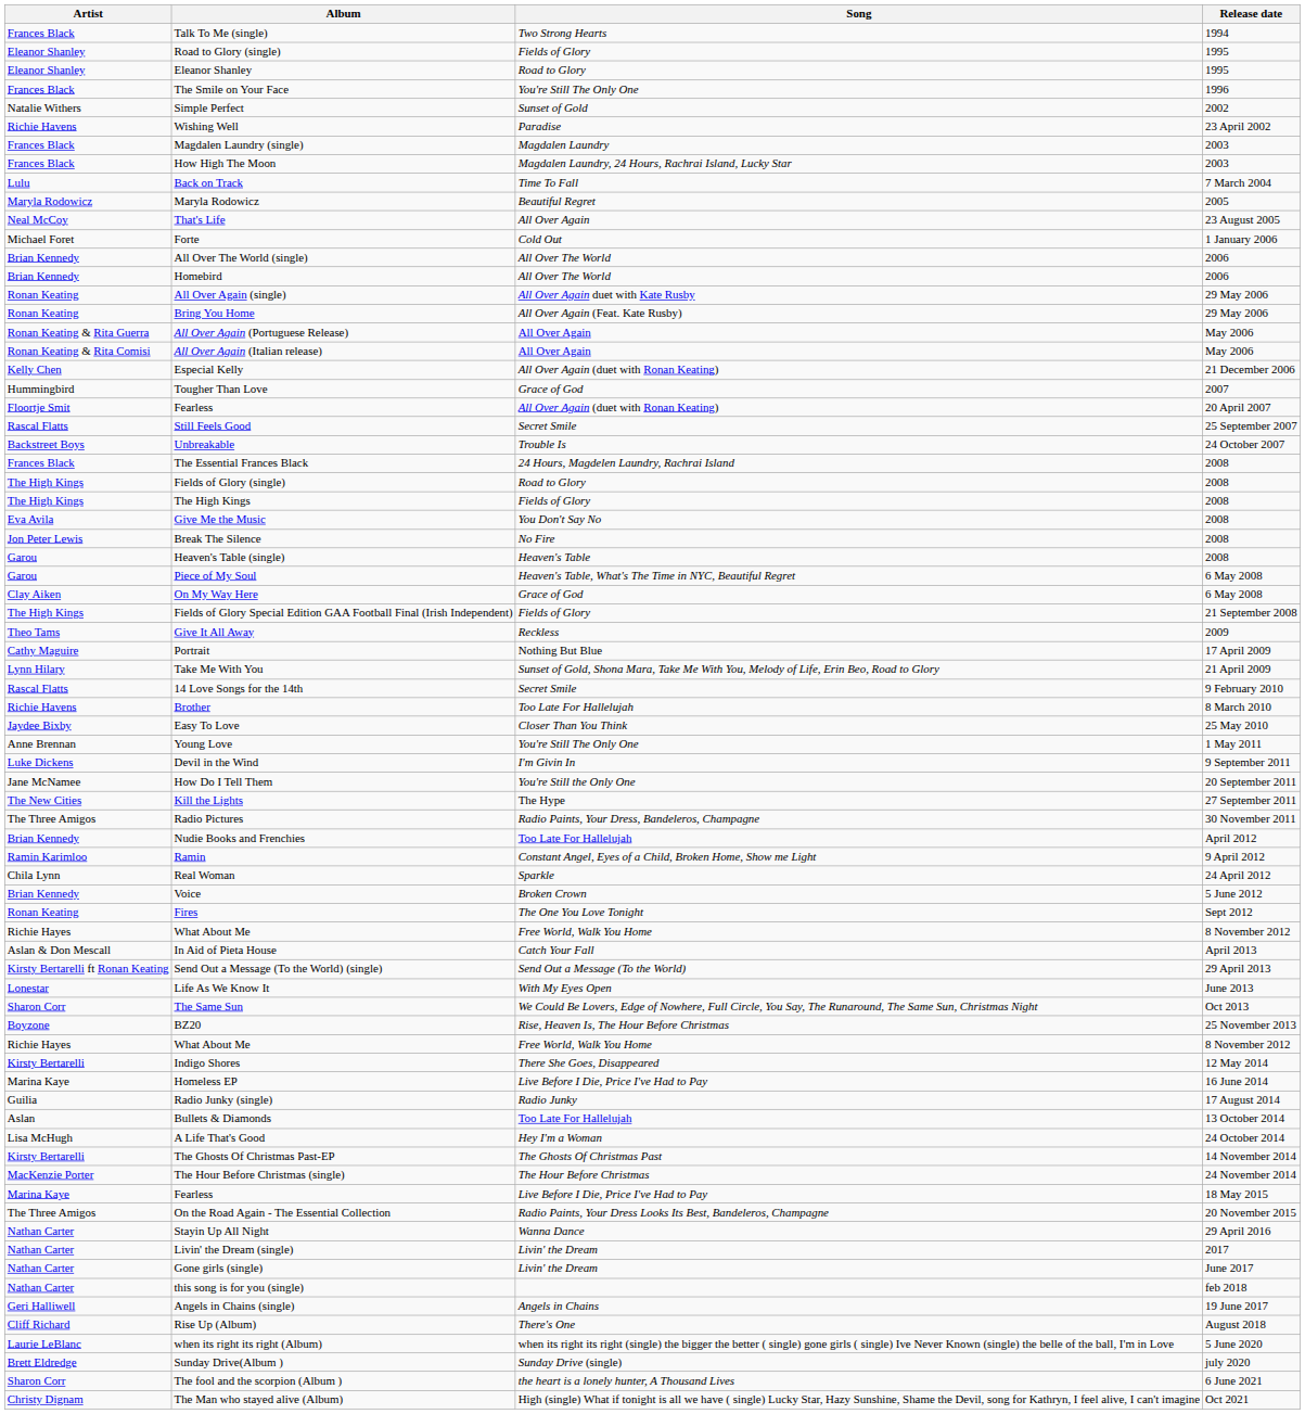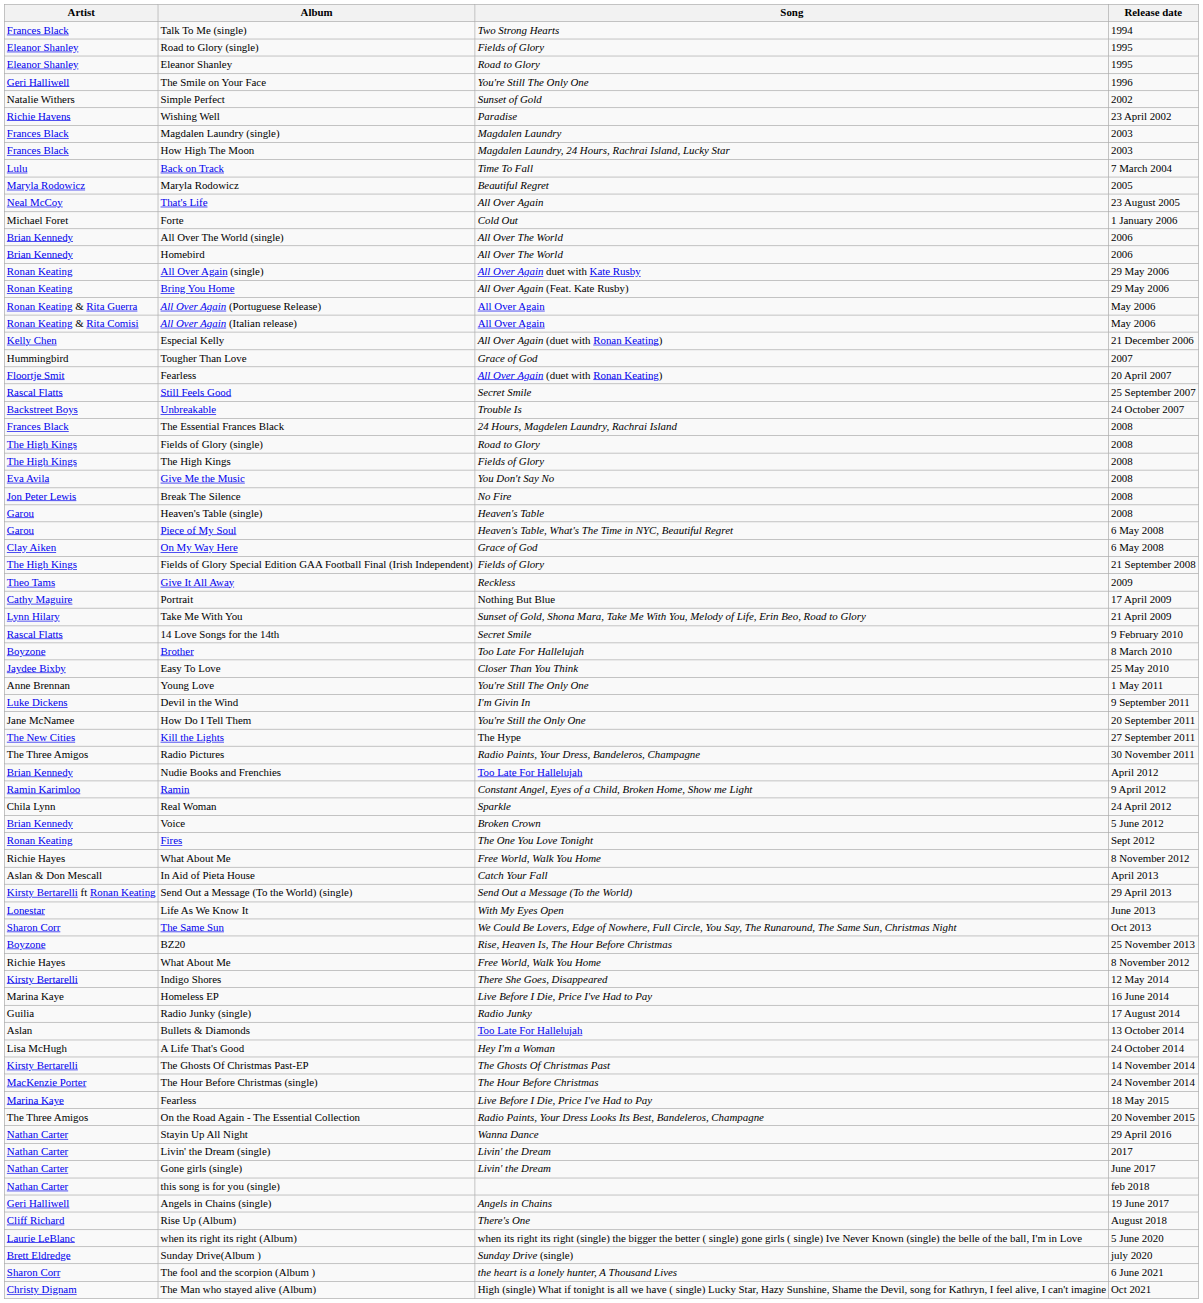The Smile on Your Face | Artist: Frances Black -> Geri Halliwell
Brother | Artist: Richie Havens -> Boyzone
